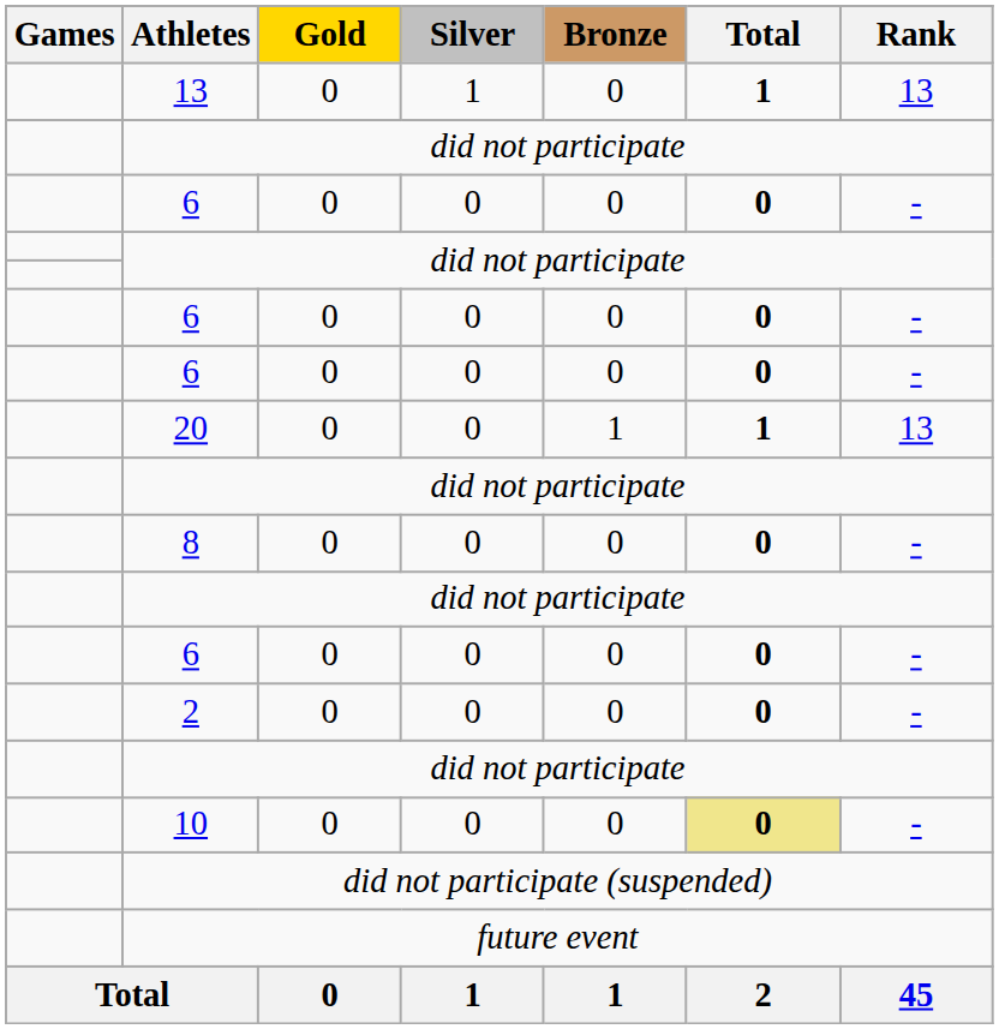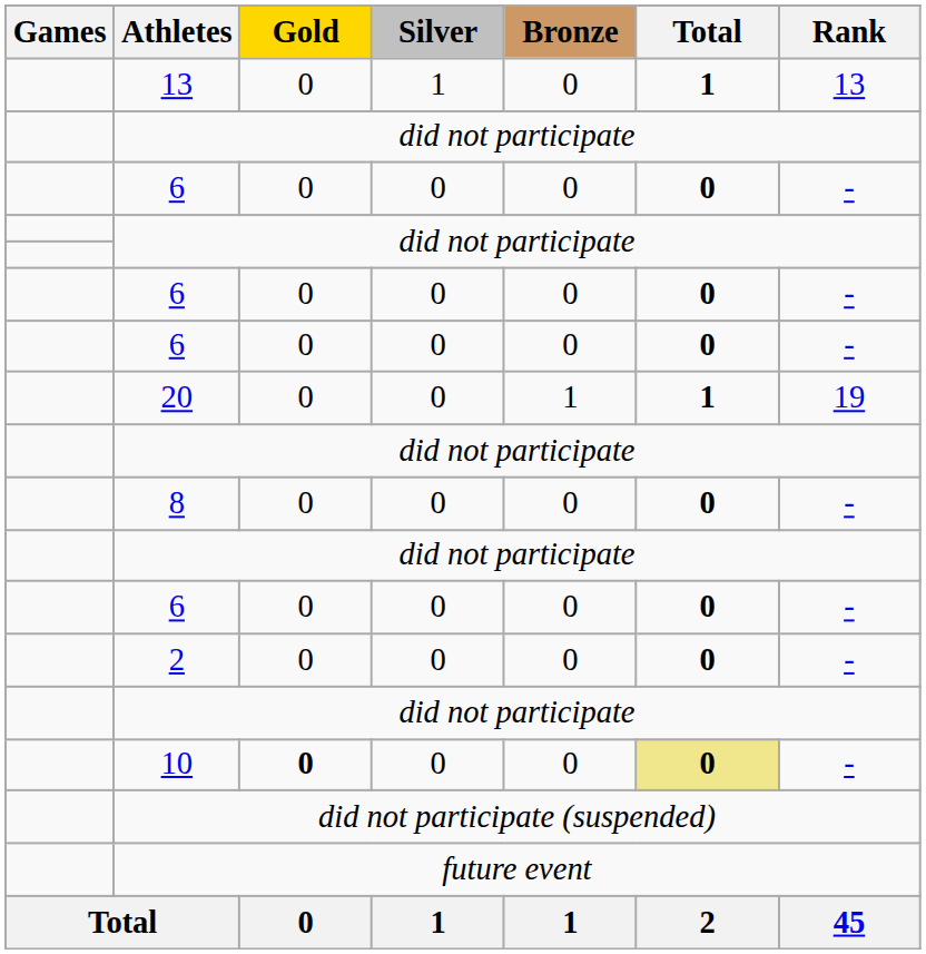20 | Rank: 13 -> 19
10 | Gold: normal -> bold
